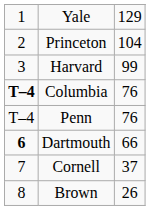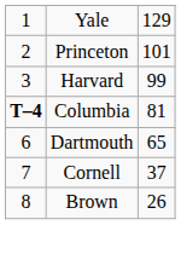Princeton | column 3: 104 -> 101
Columbia | column 3: 76 -> 81
- row: T–4 | Penn | 76
Dartmouth | column 1: bold -> normal
Dartmouth | column 3: 66 -> 65
